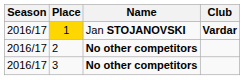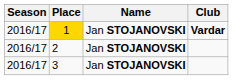2 | Name: No other competitors -> Jan STOJANOVSKI
3 | Name: No other competitors -> Jan STOJANOVSKI
